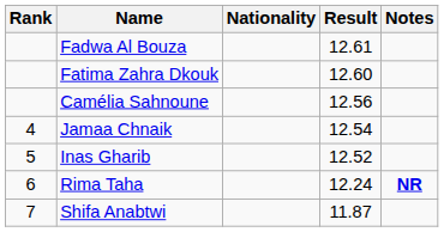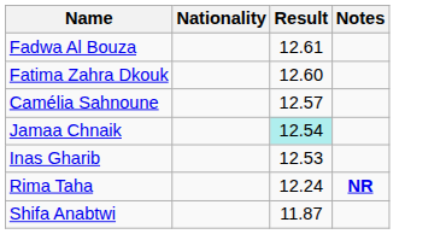- column: Rank | 4 | 5 | 6 | 7
Camélia Sahnoune | Result: 12.56 -> 12.57
Jamaa Chnaik | Result: no background -> paleturquoise background
Inas Gharib | Result: 12.52 -> 12.53
